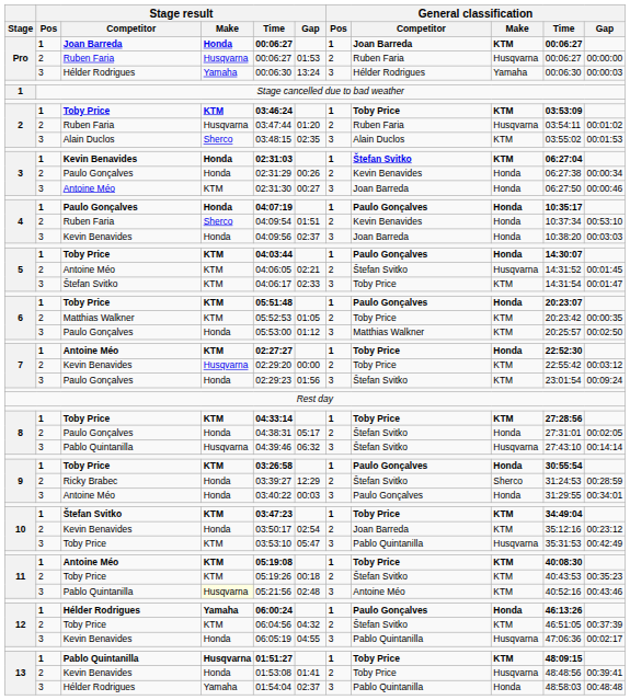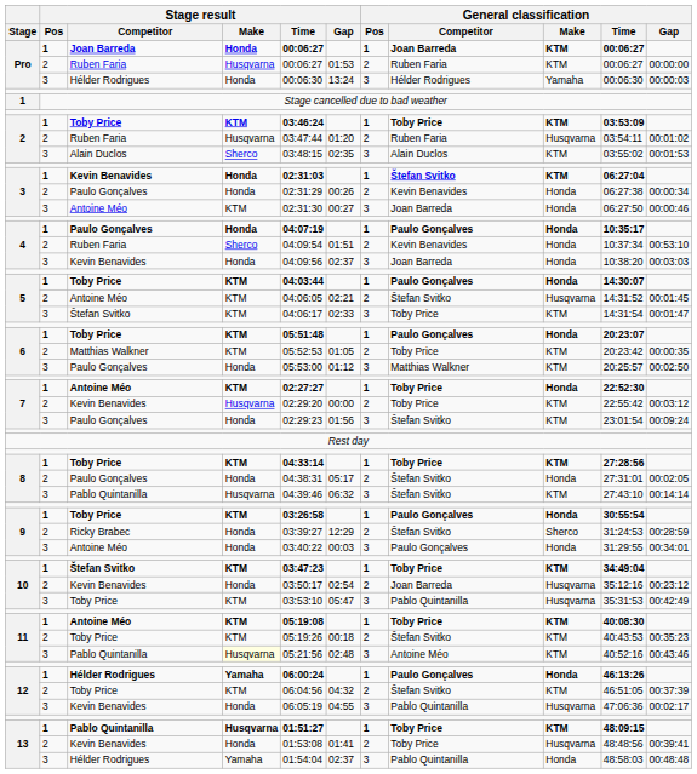Pro / Ruben Faria | General classification / Make: Husqvarna -> KTM
Pro / Hélder Rodrigues | Stage result / Make: Yamaha -> Honda
8 / Pablo Quintanilla | General classification / Make: Husqvarna -> KTM
10 / Kevin Benavides | General classification / Make: KTM -> Husqvarna
